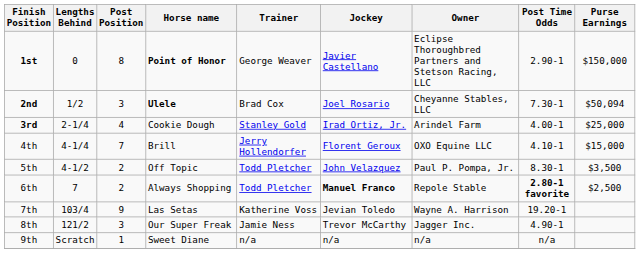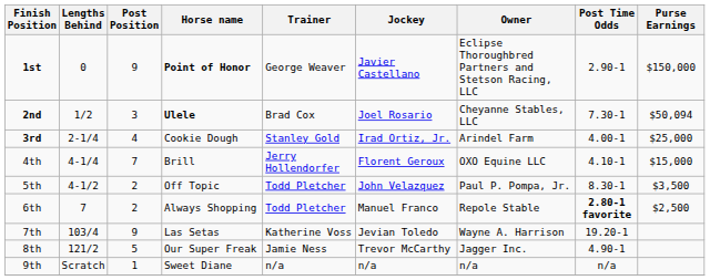1st | Post Position: 8 -> 9
6th | Jockey: bold -> normal
8th | Post Position: 3 -> 5
